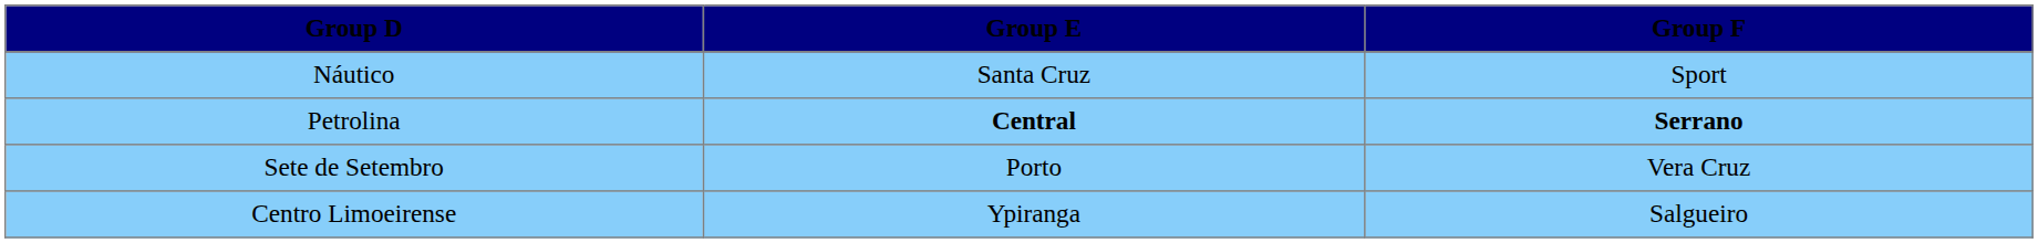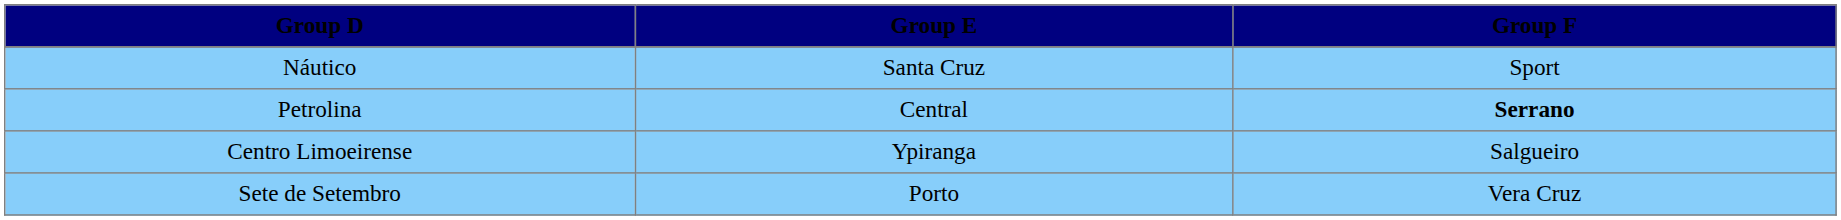Petrolina | Group E: bold -> normal
rows swapped: Centro Limoeirense <-> Sete de Setembro
